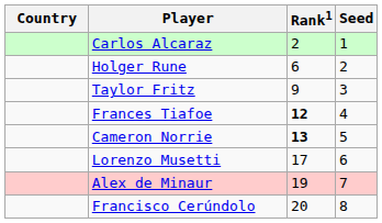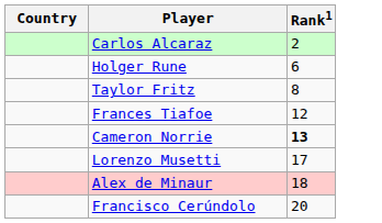- column: Seed | 1 | 2 | 3 | 4 | 5 | 6 | 7 | 8
Taylor Fritz | Rank1: 9 -> 8
Frances Tiafoe | Rank1: bold -> normal
Alex de Minaur | Rank1: 19 -> 18
